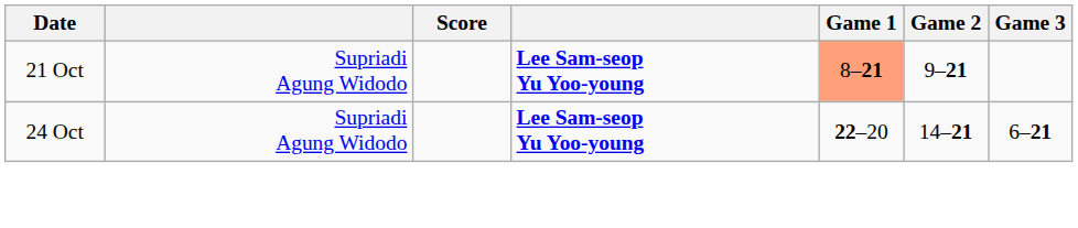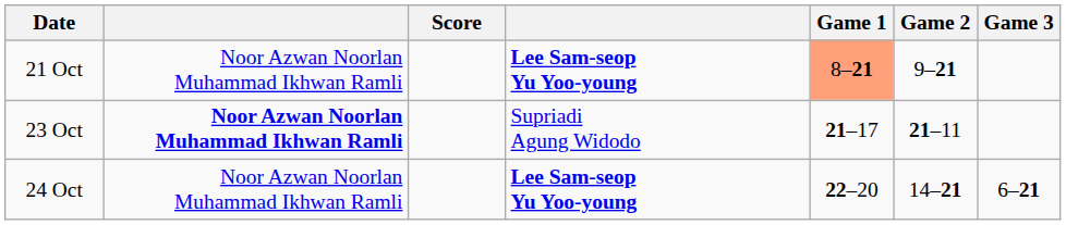21 Oct | column 2: Supriadi Agung Widodo -> Noor Azwan Noorlan Muhammad Ikhwan Ramli
+ row: 23 Oct | Noor Azwan Noorlan Muhammad Ikhwan Ramli | Supriadi Agung Widodo | 21–17 | 21–11
24 Oct | column 2: Supriadi Agung Widodo -> Noor Azwan Noorlan Muhammad Ikhwan Ramli
